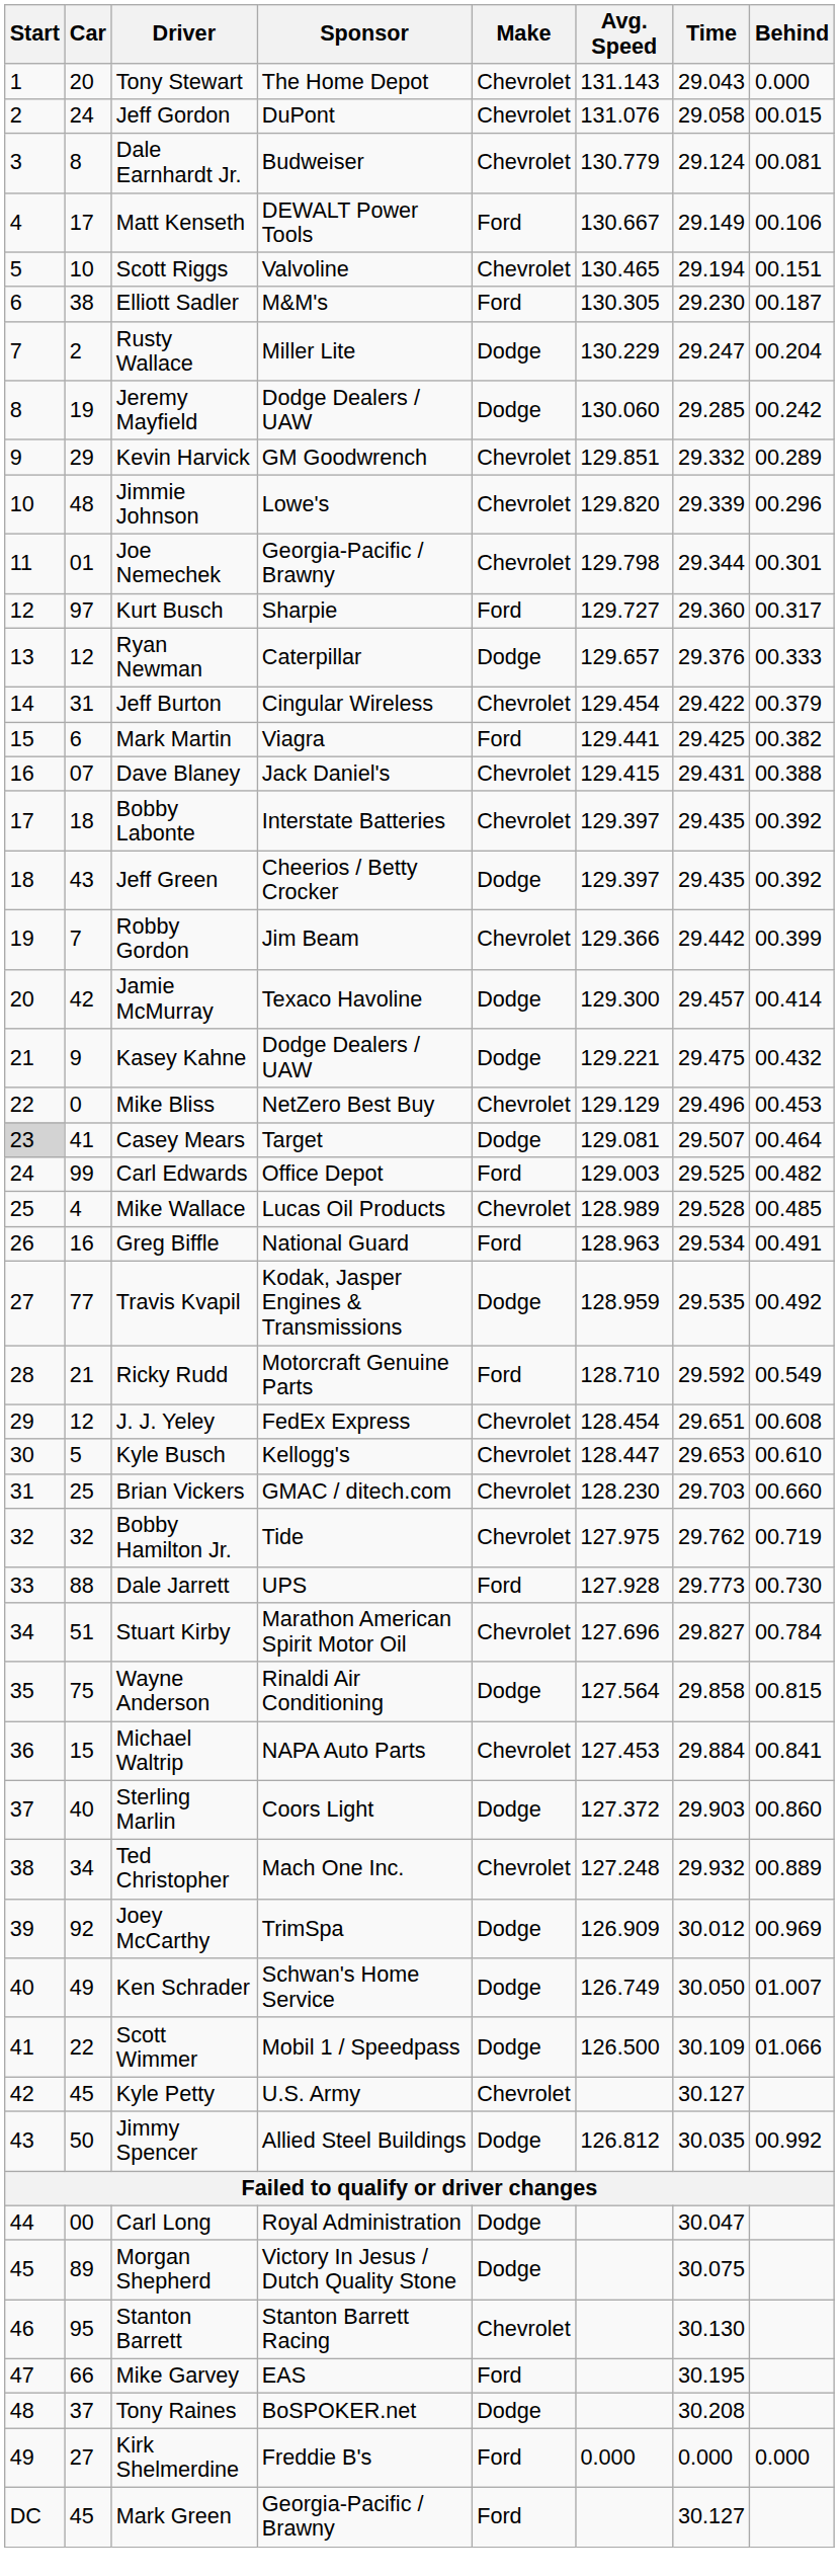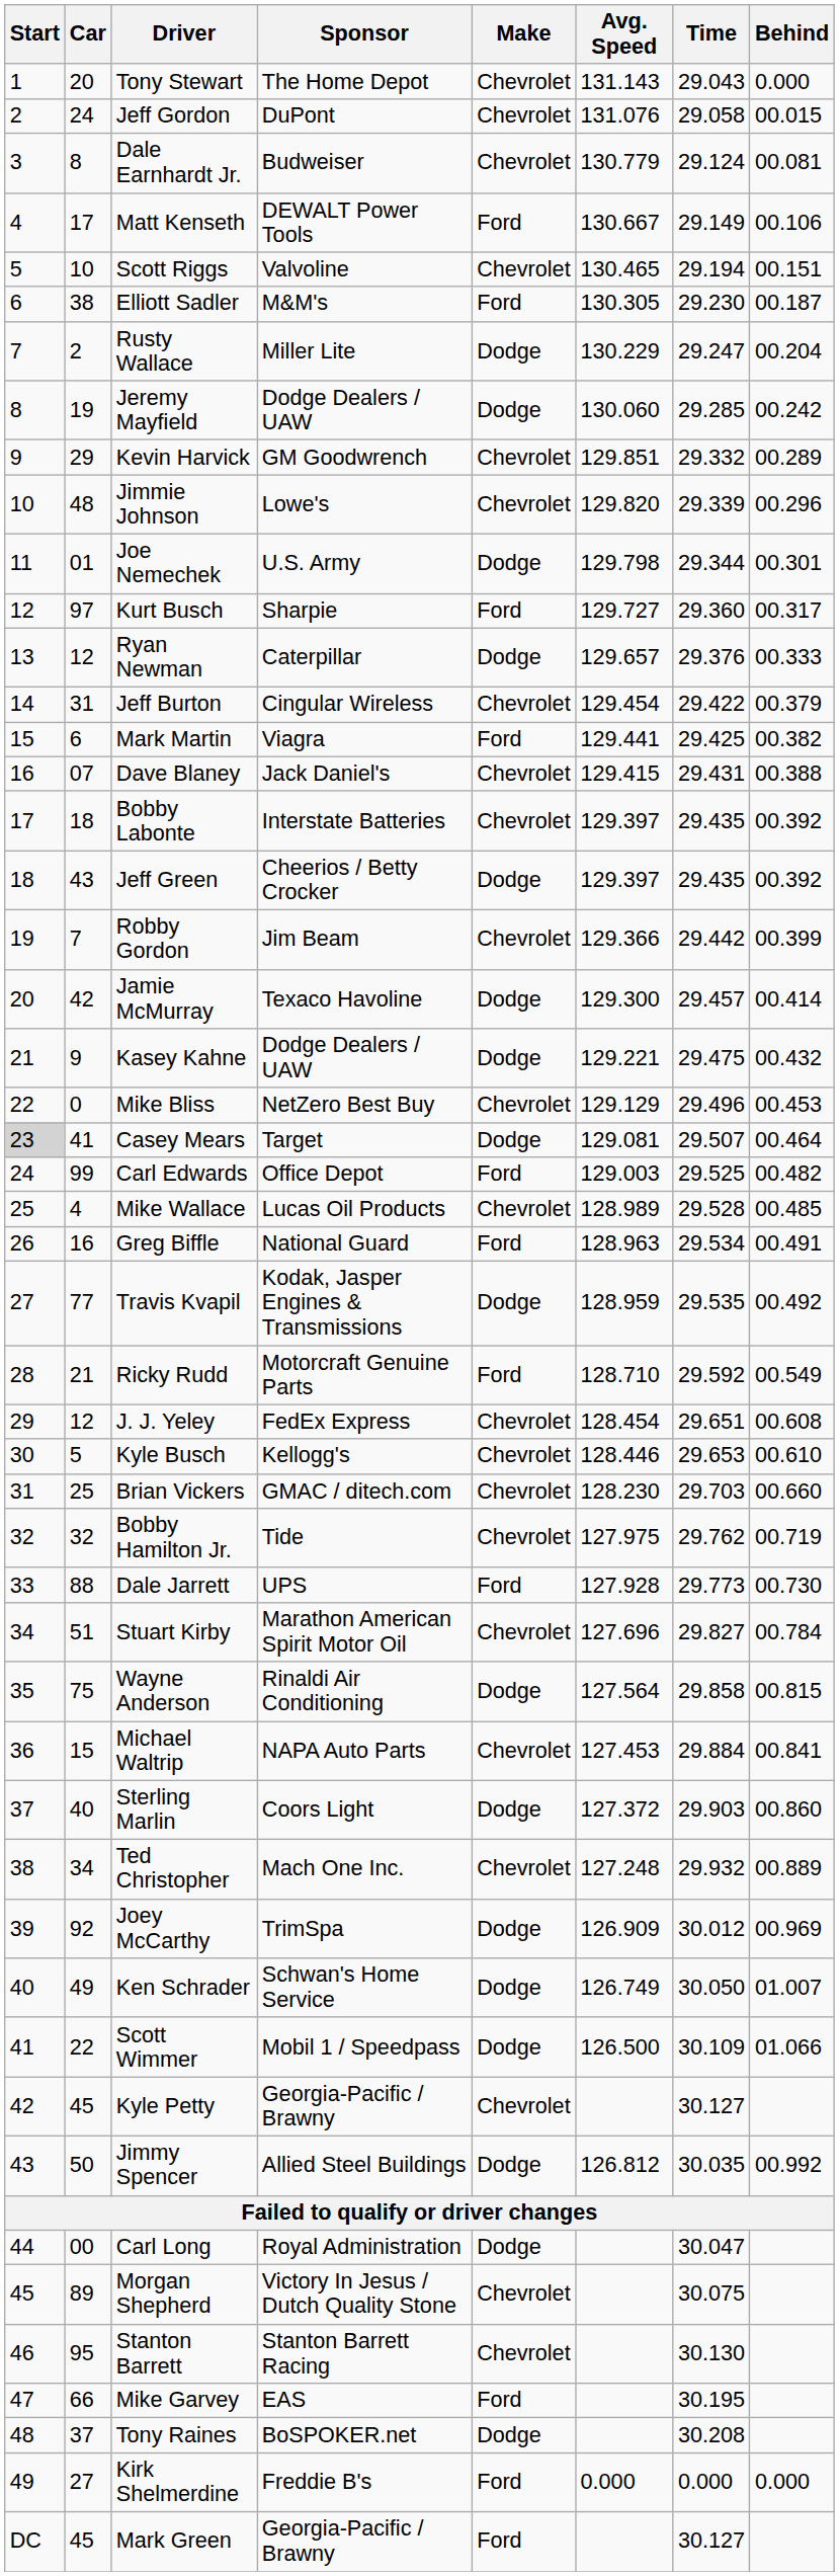Joe Nemechek | Sponsor: Georgia-Pacific / Brawny -> U.S. Army
Joe Nemechek | Make: Chevrolet -> Dodge
Kyle Busch | Avg. Speed: 128.447 -> 128.446
Kyle Petty | Sponsor: U.S. Army -> Georgia-Pacific / Brawny
Morgan Shepherd | Make: Dodge -> Chevrolet
